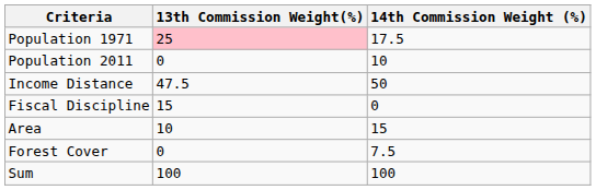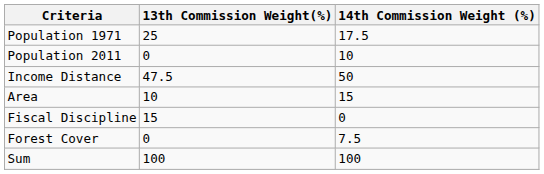Population 1971 | 13th Commission Weight(%): pink background -> no background
rows swapped: Fiscal Discipline <-> Area
